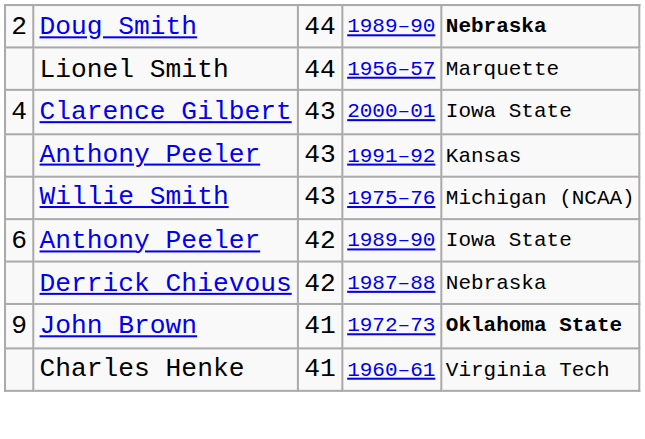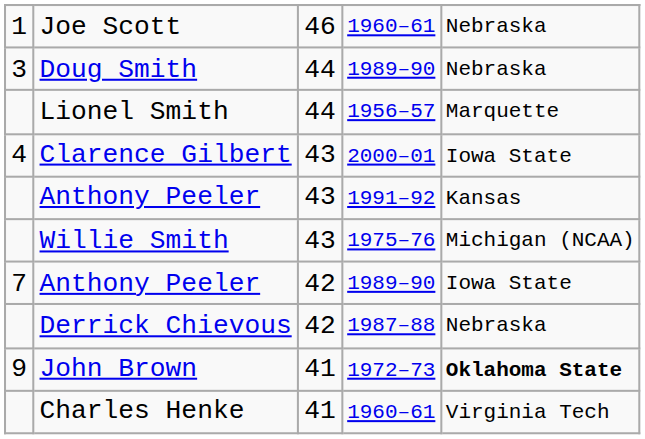+ row: 1 | Joe Scott | 46 | 1960–61 | Nebraska
Doug Smith | column 1: 2 -> 3
Doug Smith | column 5: bold -> normal
Anthony Peeler / 1989–90 | column 1: 6 -> 7
